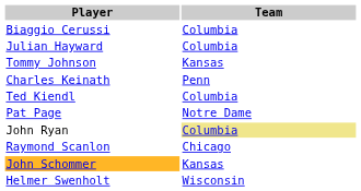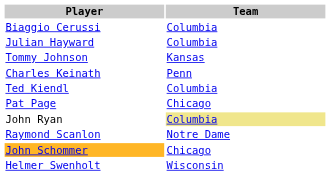Pat Page | Team: Notre Dame -> Chicago
Raymond Scanlon | Team: Chicago -> Notre Dame
John Schommer | Team: Kansas -> Chicago
